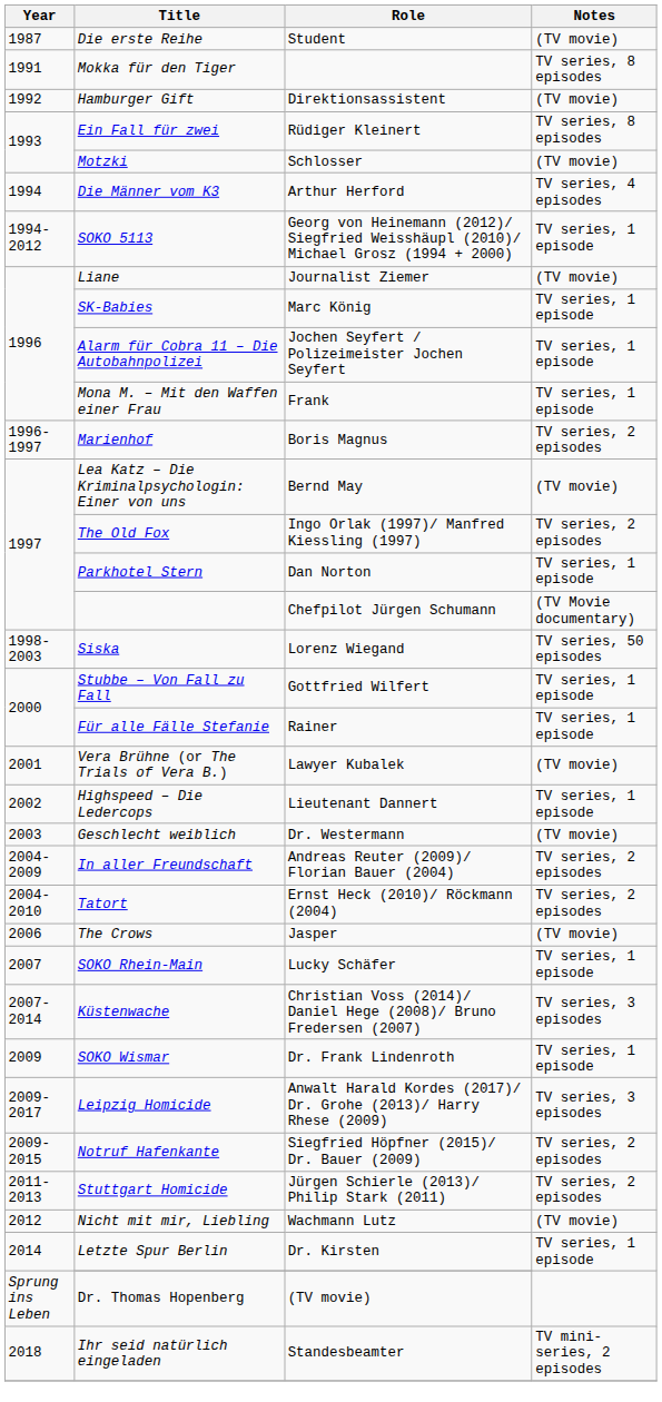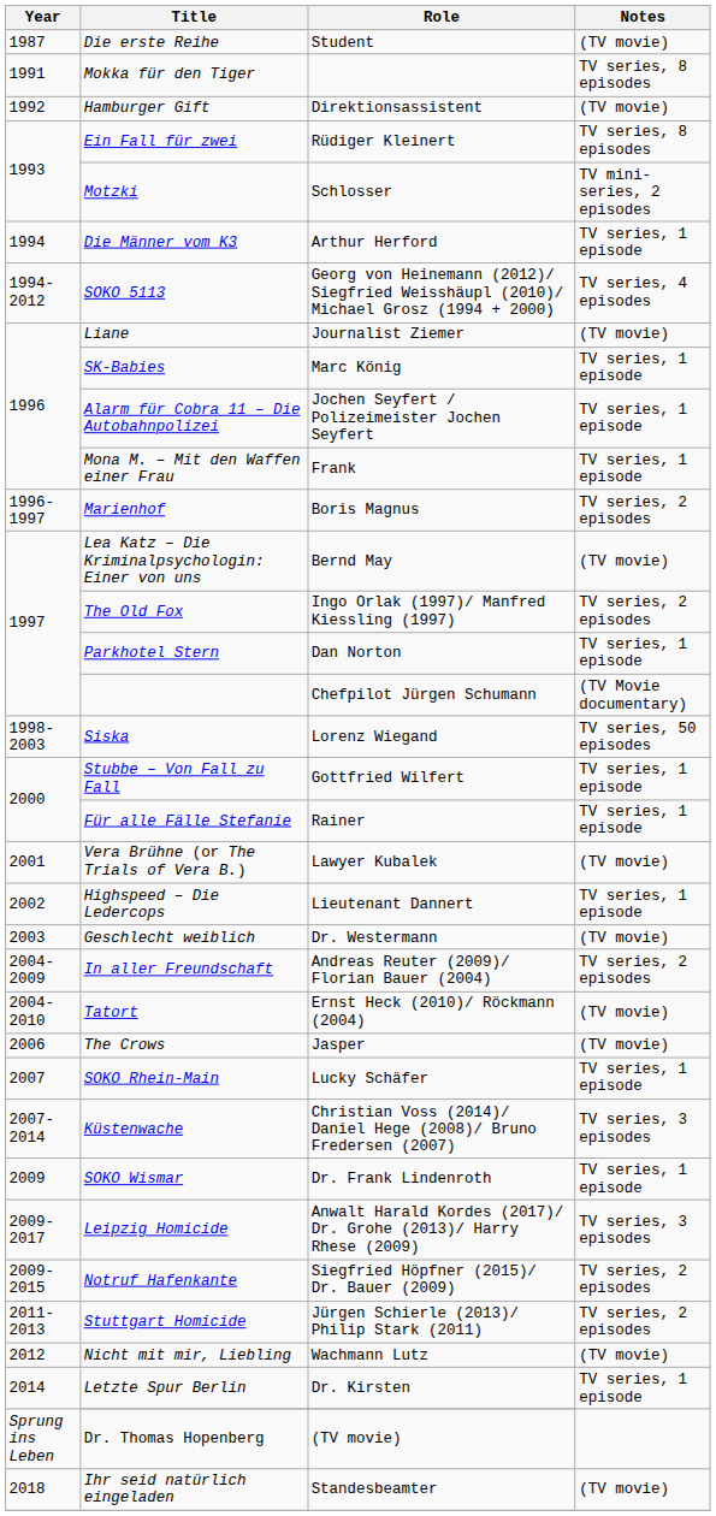Motzki | Notes: (TV movie) -> TV mini-series, 2 episodes
Die Männer vom K3 | Notes: TV series, 4 episodes -> TV series, 1 episode
SOKO 5113 | Notes: TV series, 1 episode -> TV series, 4 episodes
Tatort | Notes: TV series, 2 episodes -> (TV movie)
Ihr seid natürlich eingeladen | Notes: TV mini-series, 2 episodes -> (TV movie)
